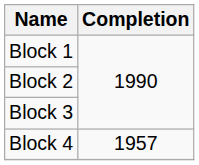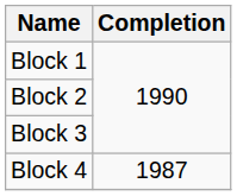Block 4 | Completion: 1957 -> 1987
